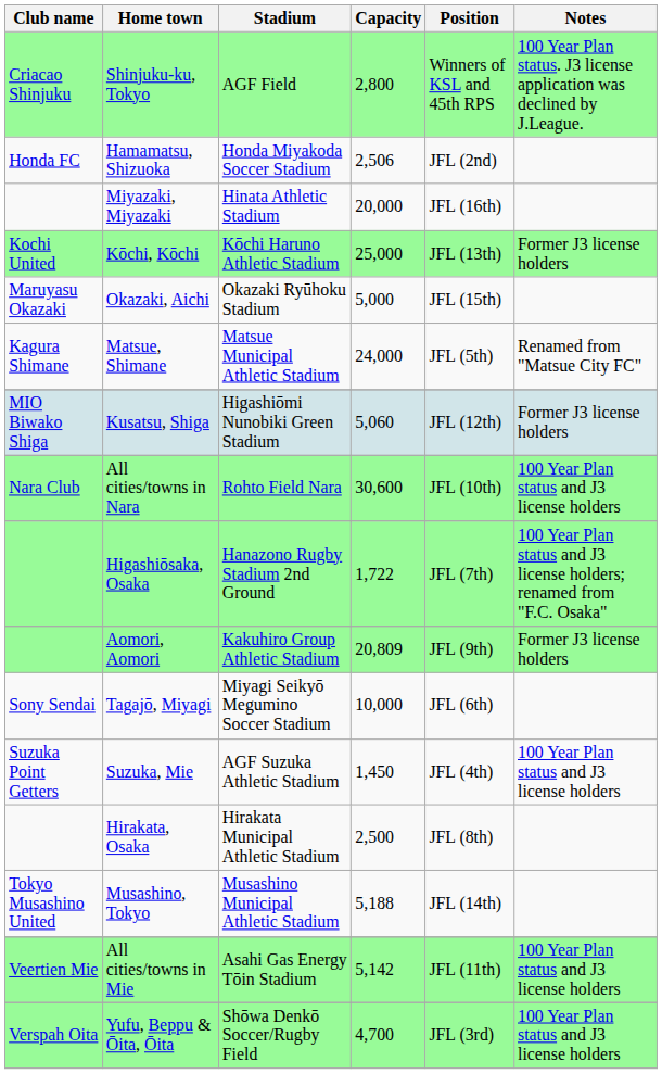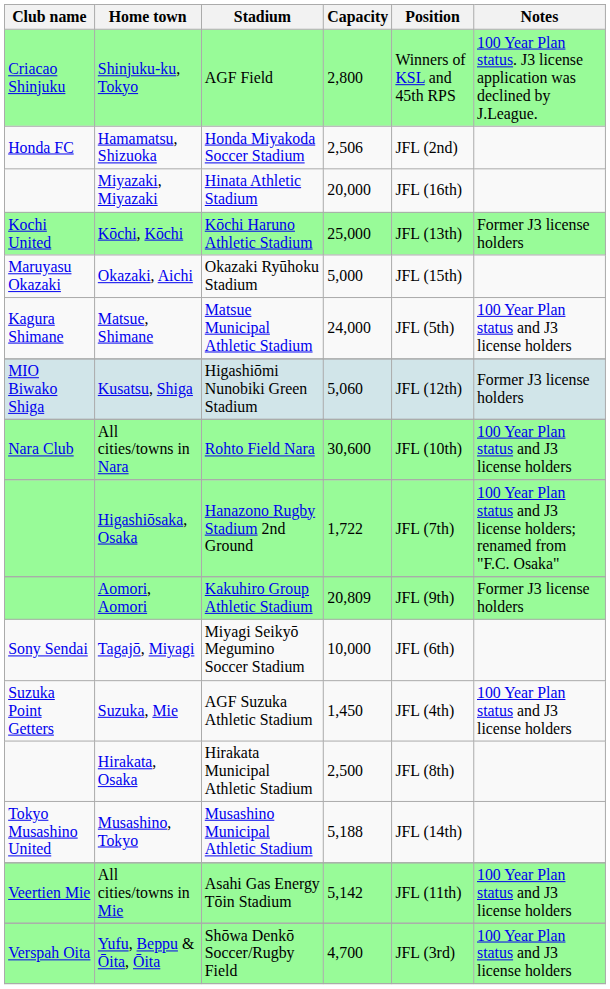Matsue, Shimane | Notes: Renamed from "Matsue City FC" -> 100 Year Plan status and J3 license holders
